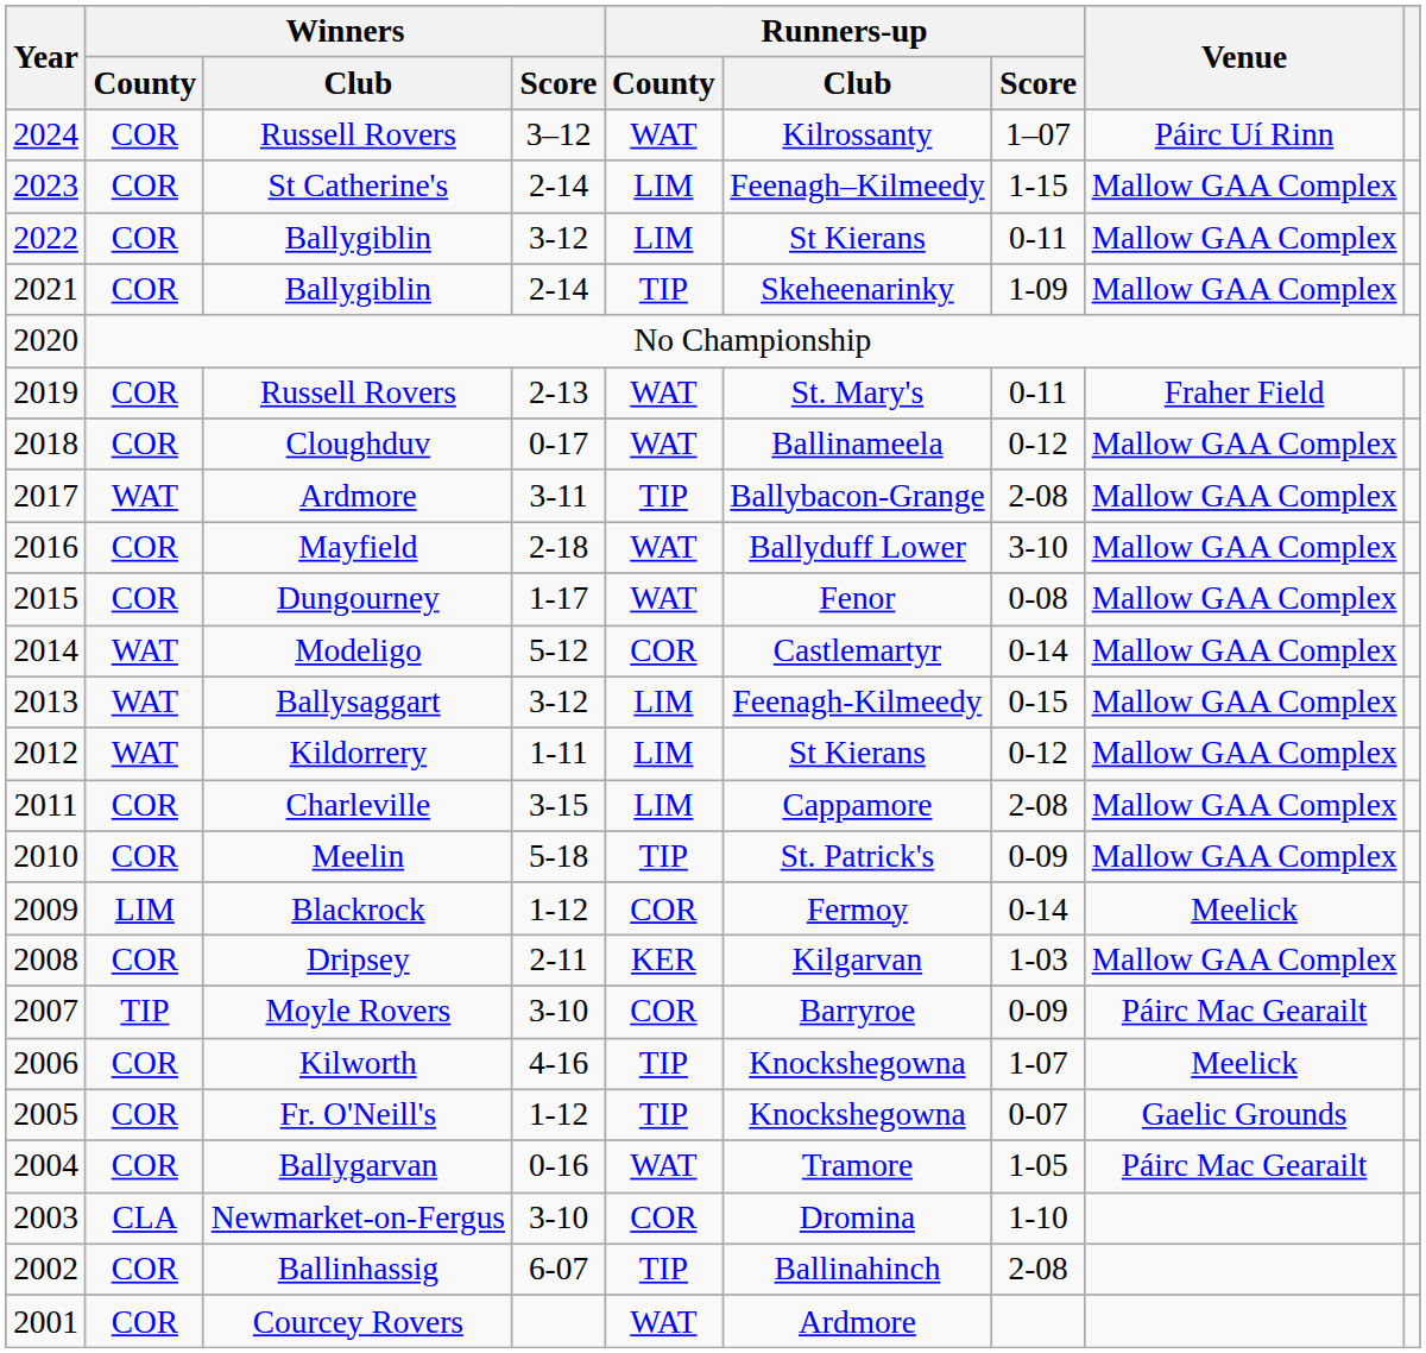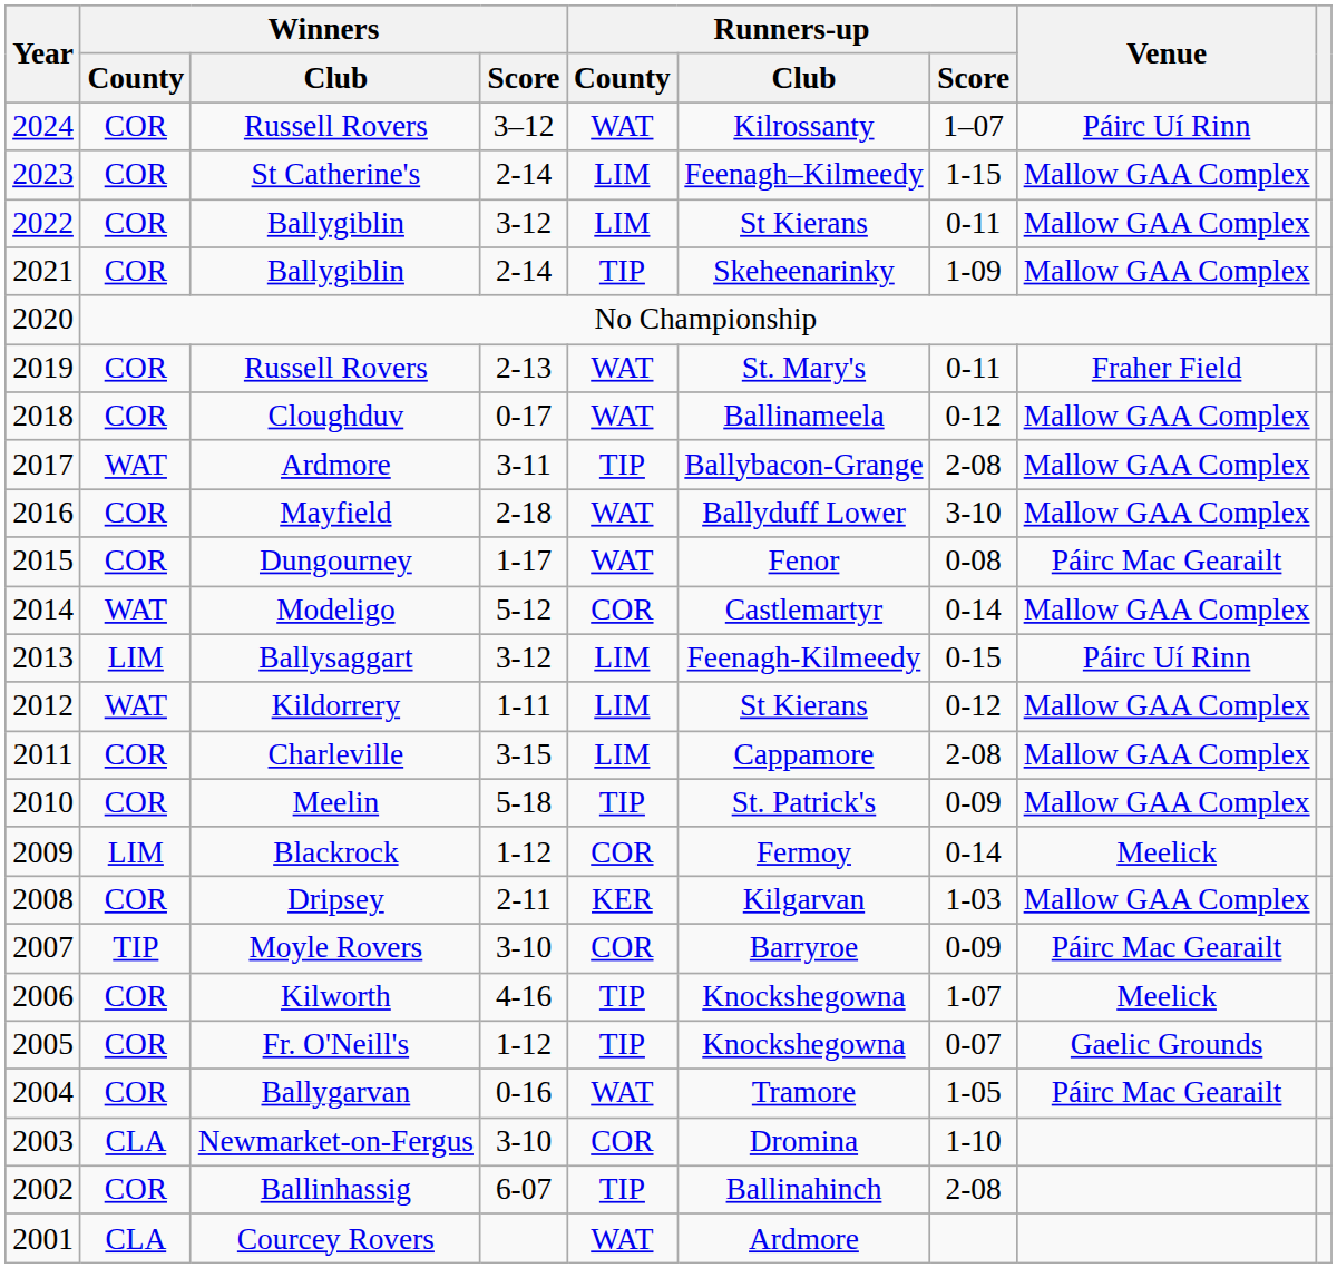Dungourney | Venue: Mallow GAA Complex -> Páirc Mac Gearailt
Ballysaggart | Winners / County: WAT -> LIM
Ballysaggart | Venue: Mallow GAA Complex -> Páirc Uí Rinn
Courcey Rovers | Winners / County: COR -> CLA
